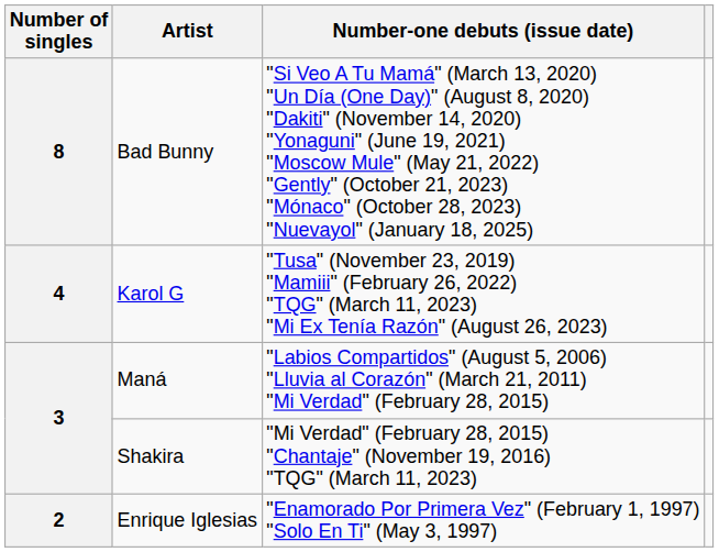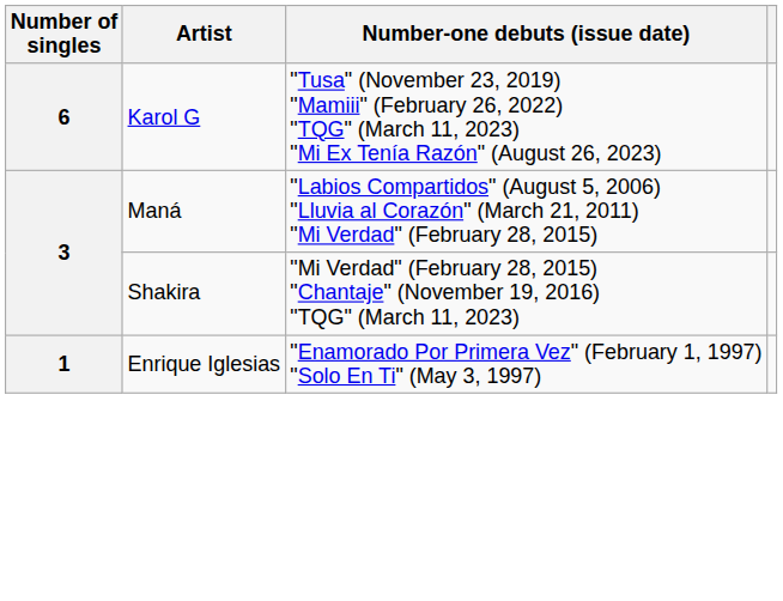- row: 8 | Bad Bunny | "Si Veo A Tu Mamá" (March 13, 2020) "Un Día (One Day)" (August 8, 2020) "Dakiti" (November 14, 2020) "Yonaguni" (June 19, 2021) "Moscow Mule" (May 21, 2022) "Gently" (October 21, 2023) "Mónaco" (October 28, 2023) "Nuevayol" (January 18, 2025)
Karol G | Number of singles: 4 -> 6
Enrique Iglesias | Number of singles: 2 -> 1
